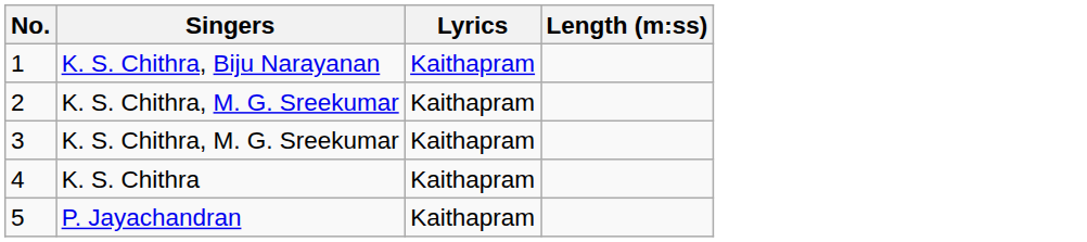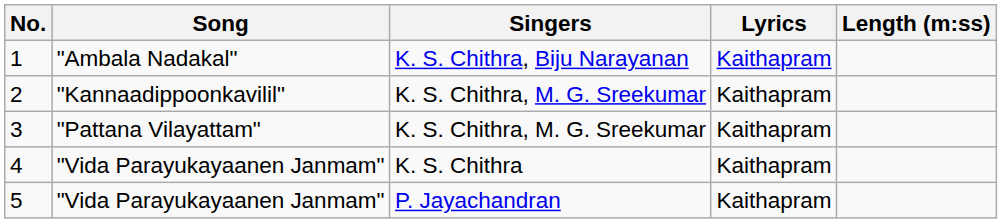+ column: Song | "Ambala Nadakal" | "Kannaadippoonkavilil" | "Pattana Vilayattam" | "Vida Parayukayaanen Janmam" | "Vida Parayukayaanen Janmam"
